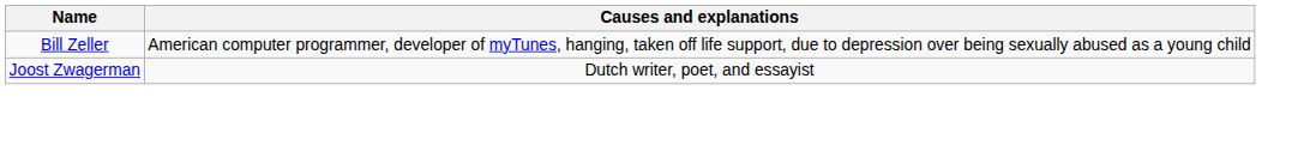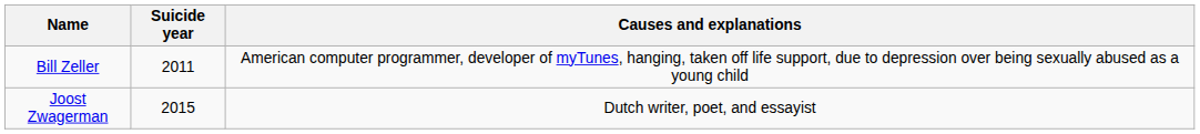+ column: Suicide year | 2011 | 2015
